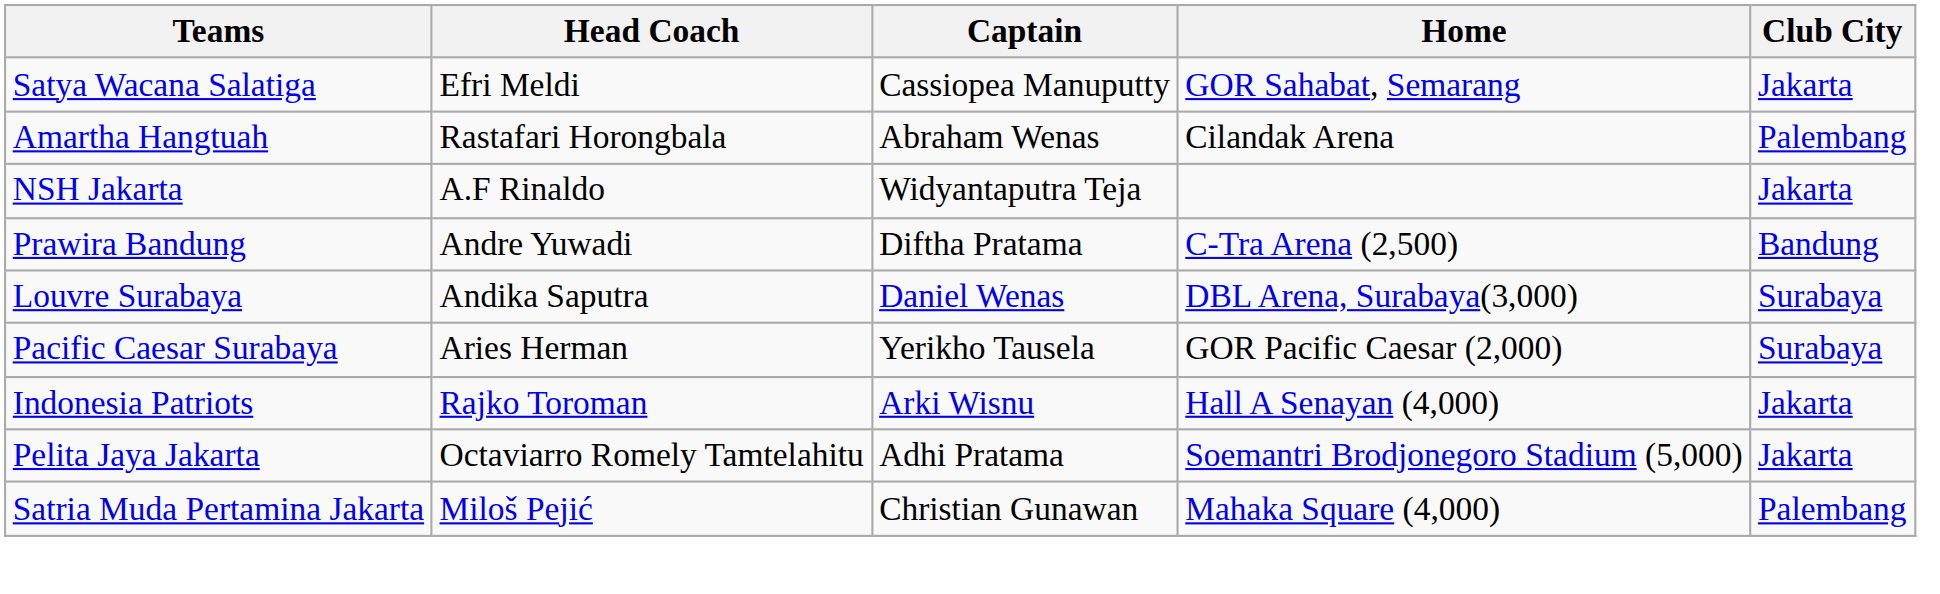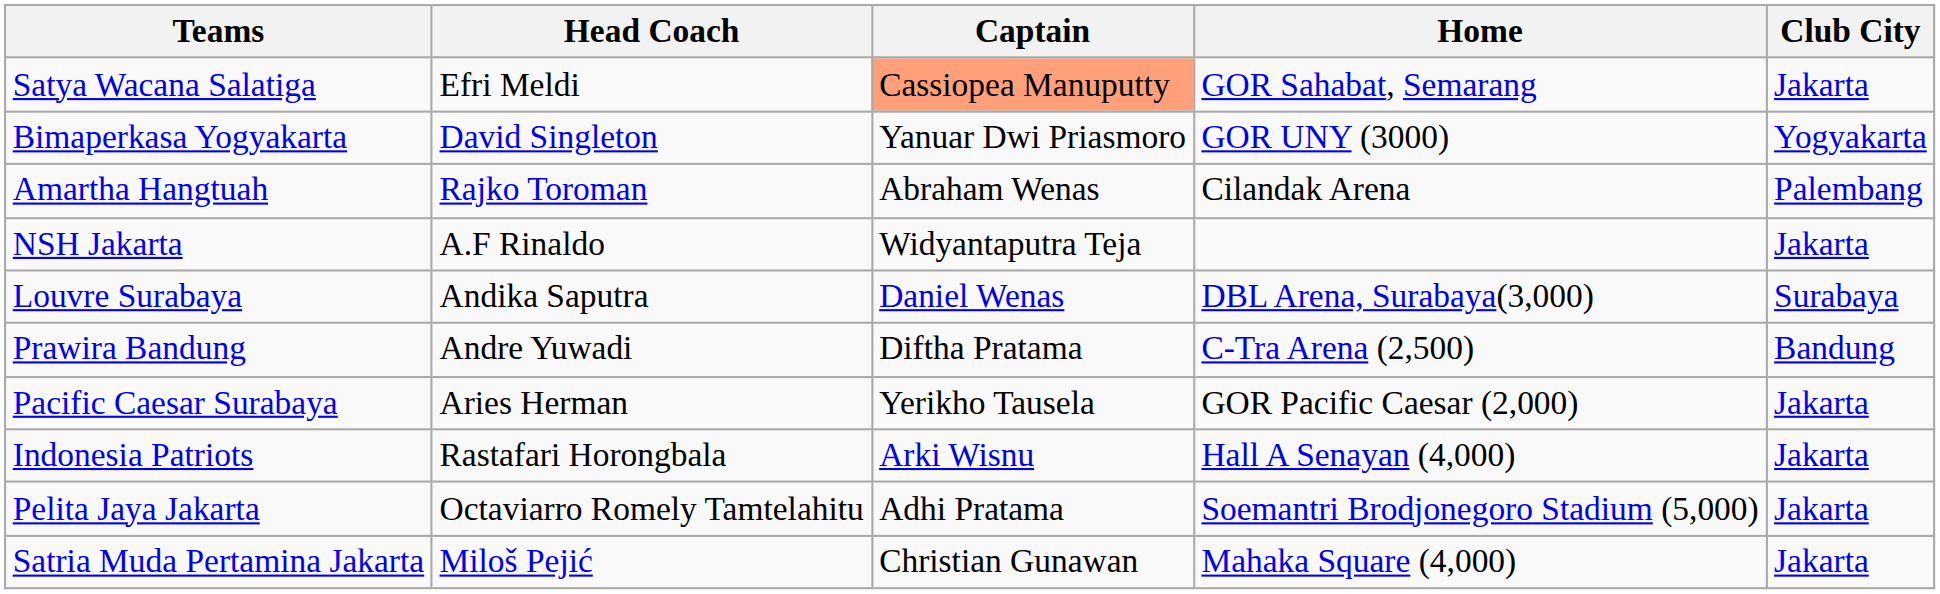Satya Wacana Salatiga | Captain: no background -> lightsalmon background
+ row: Bimaperkasa Yogyakarta | David Singleton | Yanuar Dwi Priasmoro | GOR UNY (3000) | Yogyakarta
Amartha Hangtuah | Head Coach: Rastafari Horongbala -> Rajko Toroman
rows swapped: Louvre Surabaya <-> Prawira Bandung
Pacific Caesar Surabaya | Club City: Surabaya -> Jakarta
Indonesia Patriots | Head Coach: Rajko Toroman -> Rastafari Horongbala
Satria Muda Pertamina Jakarta | Club City: Palembang -> Jakarta
